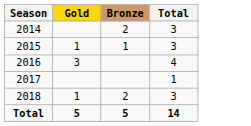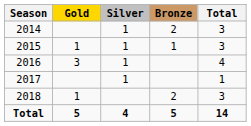+ column: Silver | 1 | 1 | 1 | 1 | 4
